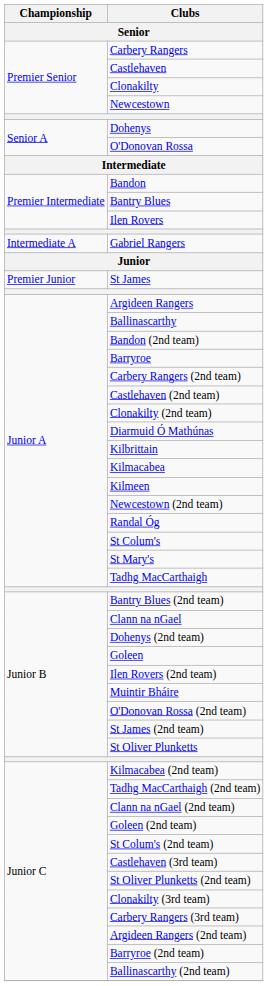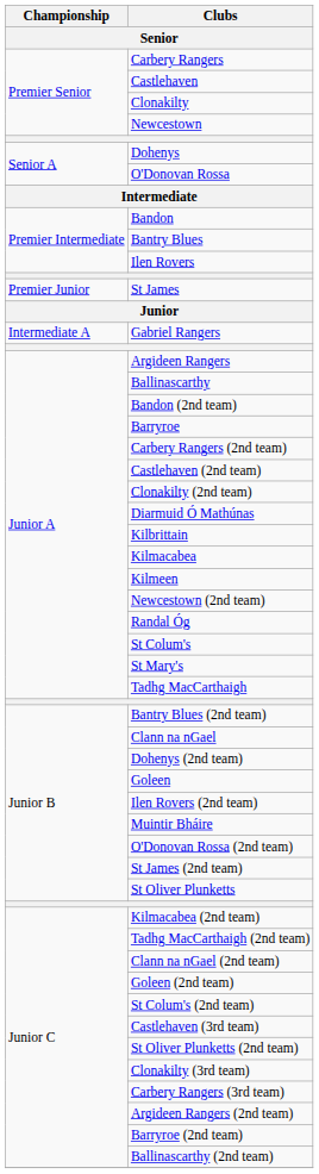rows swapped: Gabriel Rangers <-> St James
